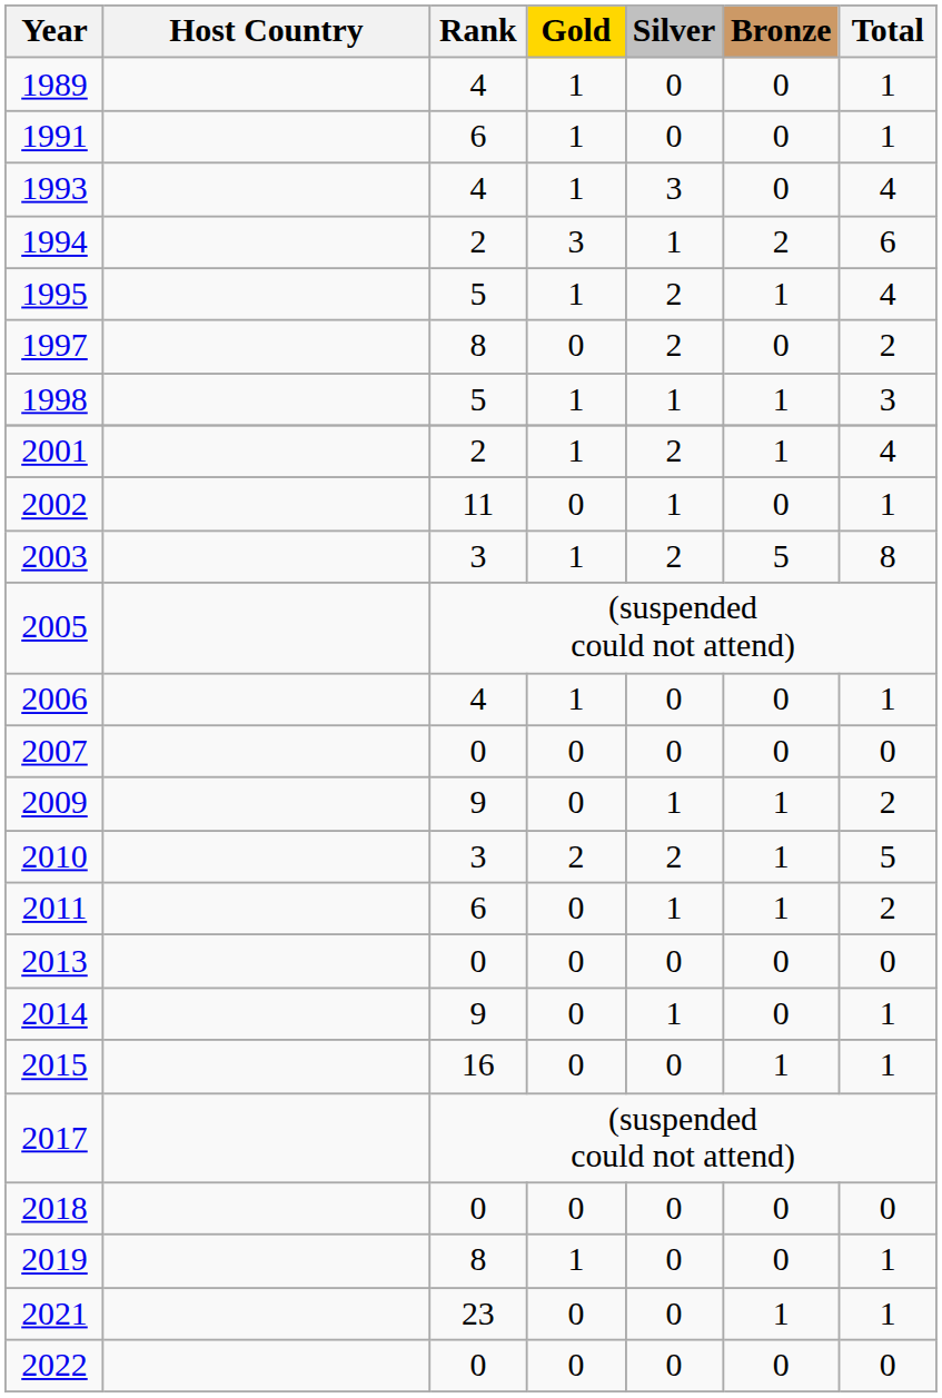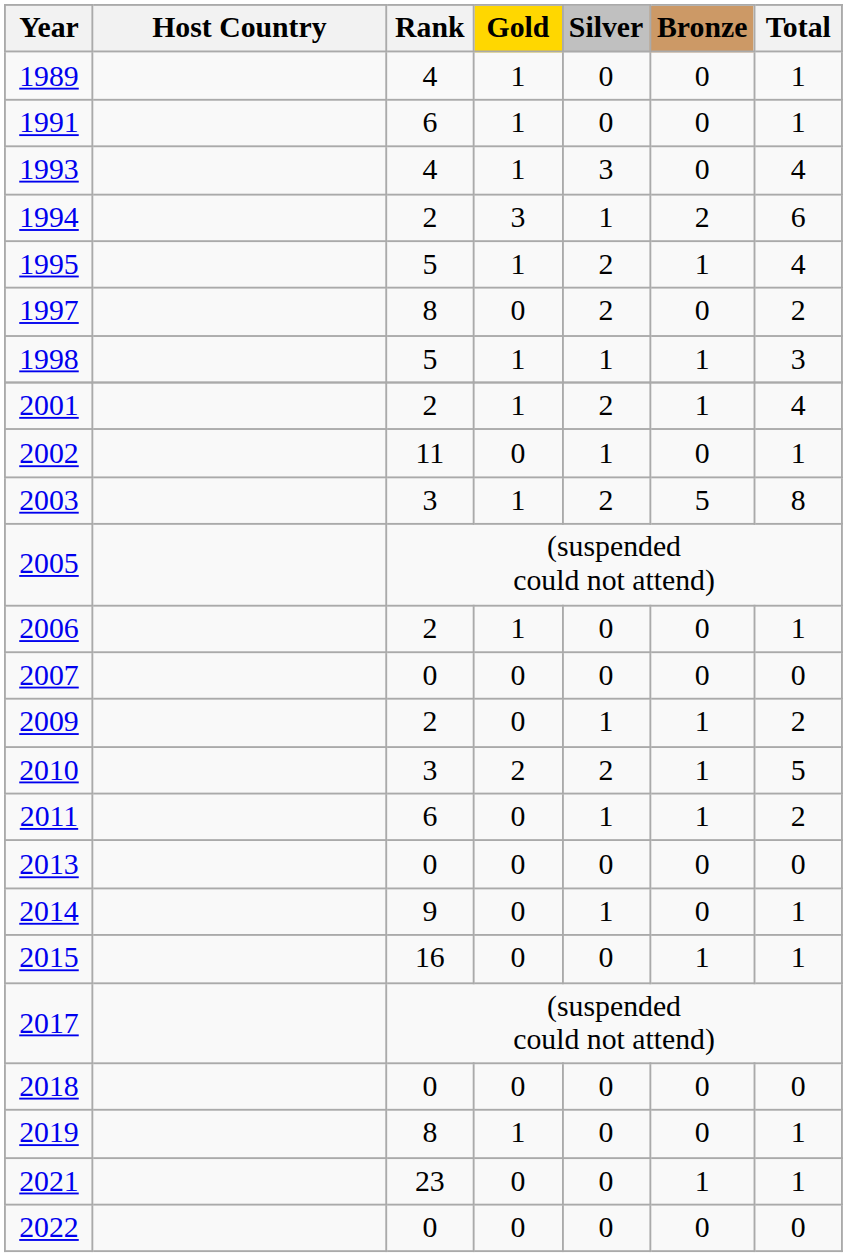2006 | Rank: 4 -> 2
2009 | Rank: 9 -> 2
